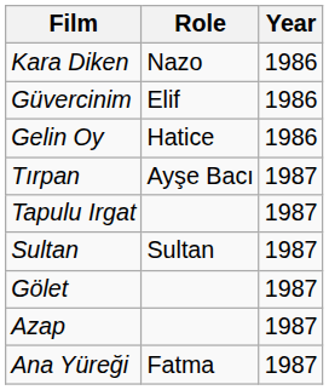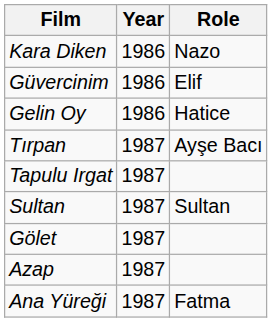columns swapped: Year <-> Role
